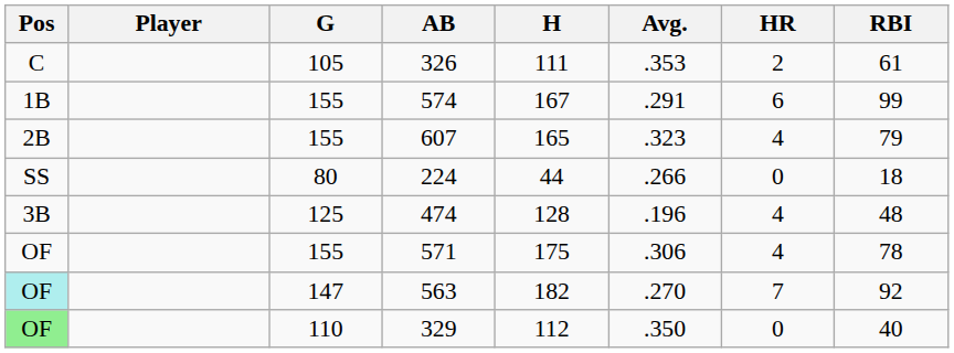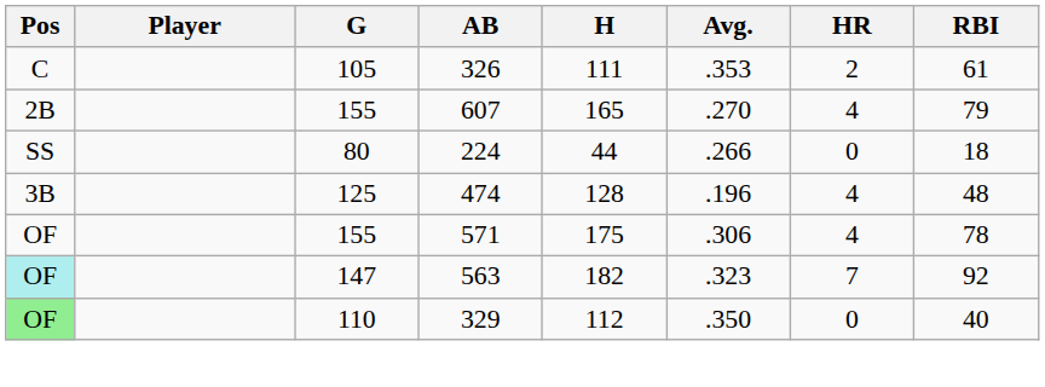- row: 1B | 155 | 574 | 167 | .291 | 6 | 99
607 | Avg.: .323 -> .270
563 | Avg.: .270 -> .323
